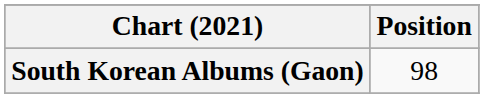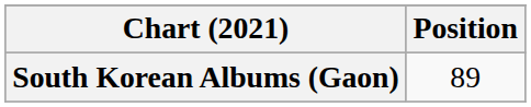South Korean Albums (Gaon) | Position: 98 -> 89
